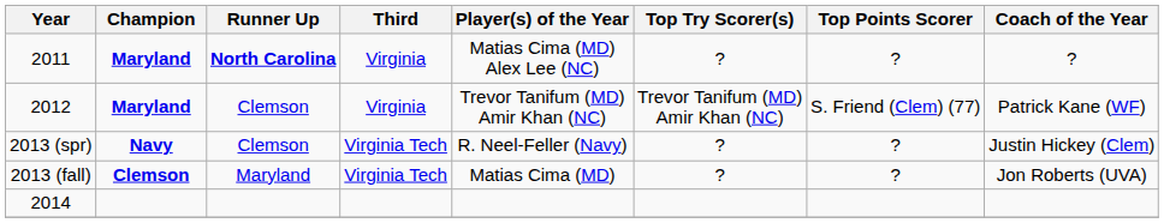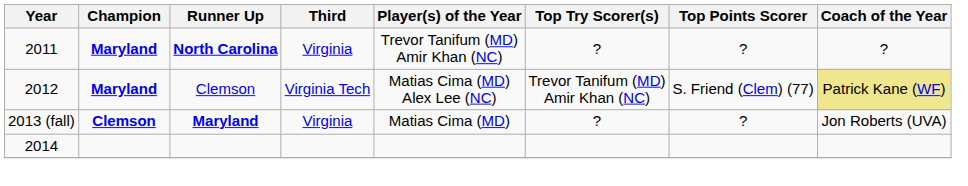2011 | Player(s) of the Year: Matias Cima (MD) Alex Lee (NC) -> Trevor Tanifum (MD) Amir Khan (NC)
2012 | Third: Virginia -> Virginia Tech
2012 | Player(s) of the Year: Trevor Tanifum (MD) Amir Khan (NC) -> Matias Cima (MD) Alex Lee (NC)
2012 | Coach of the Year: no background -> khaki background
- row: 2013 (spr) | Navy | Clemson | Virginia Tech | R. Neel-Feller (Navy) | ? | ? | Justin Hickey (Clem)
2013 (fall) | Runner Up: normal -> bold
2013 (fall) | Third: Virginia Tech -> Virginia
